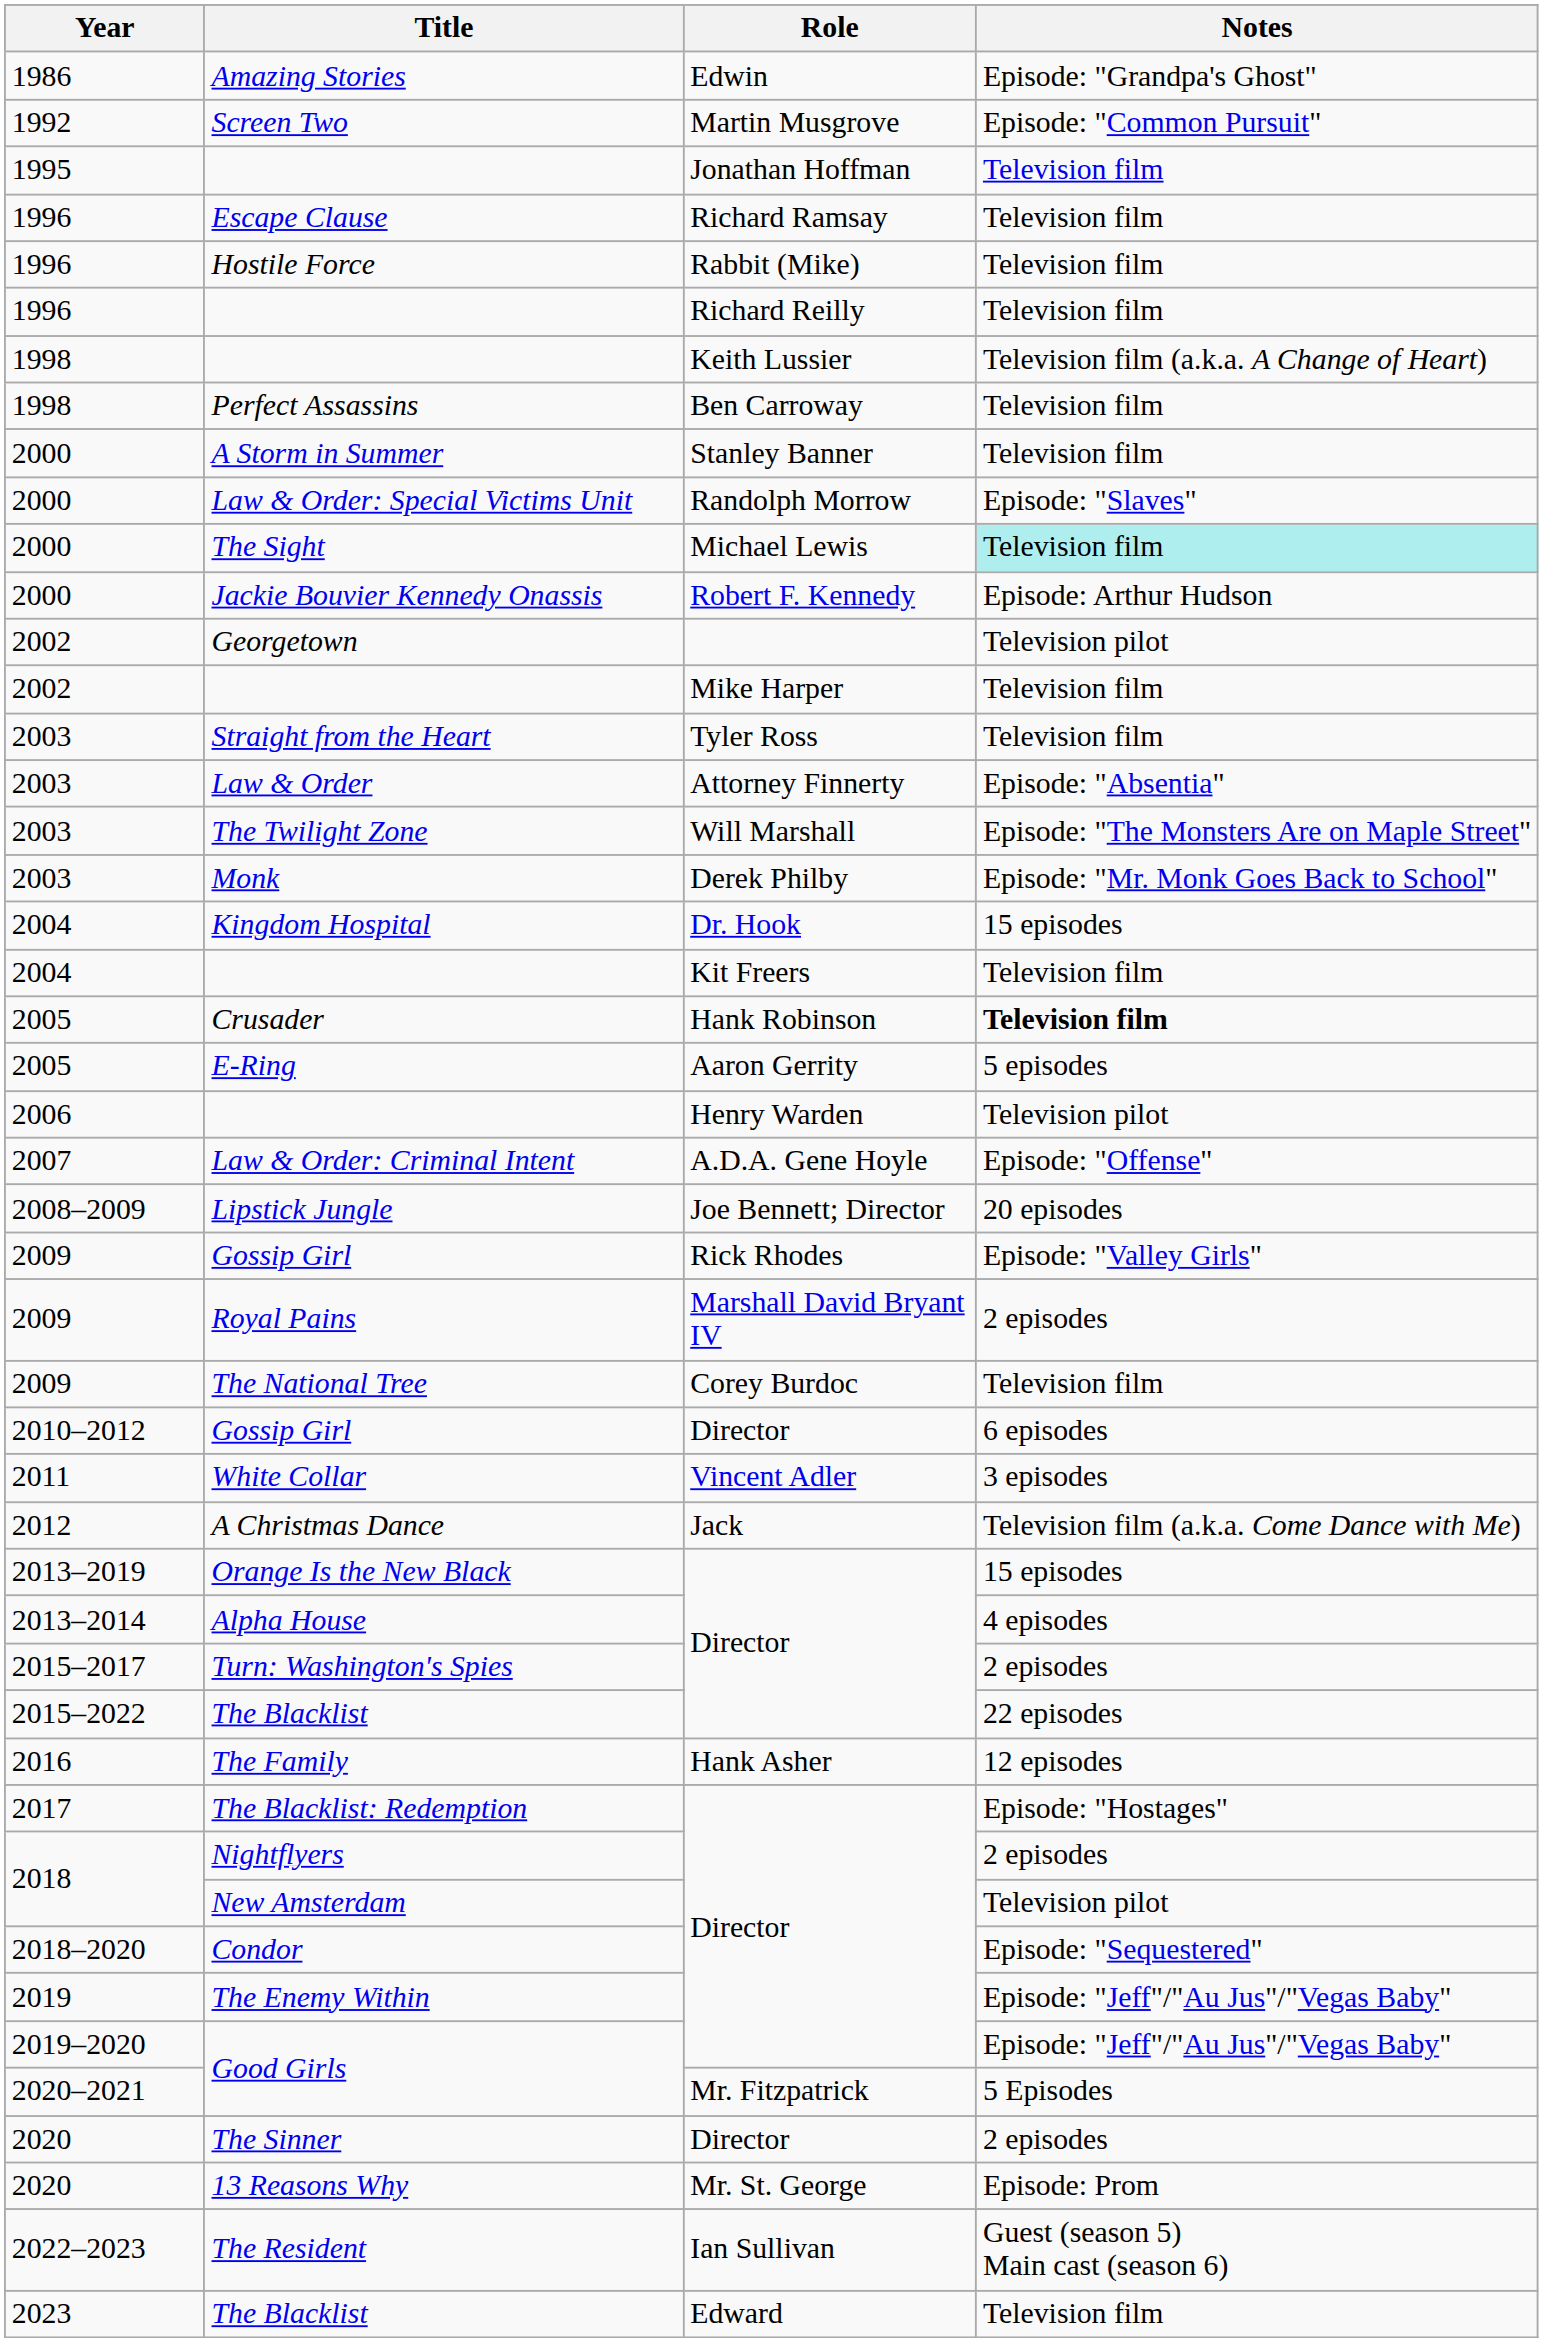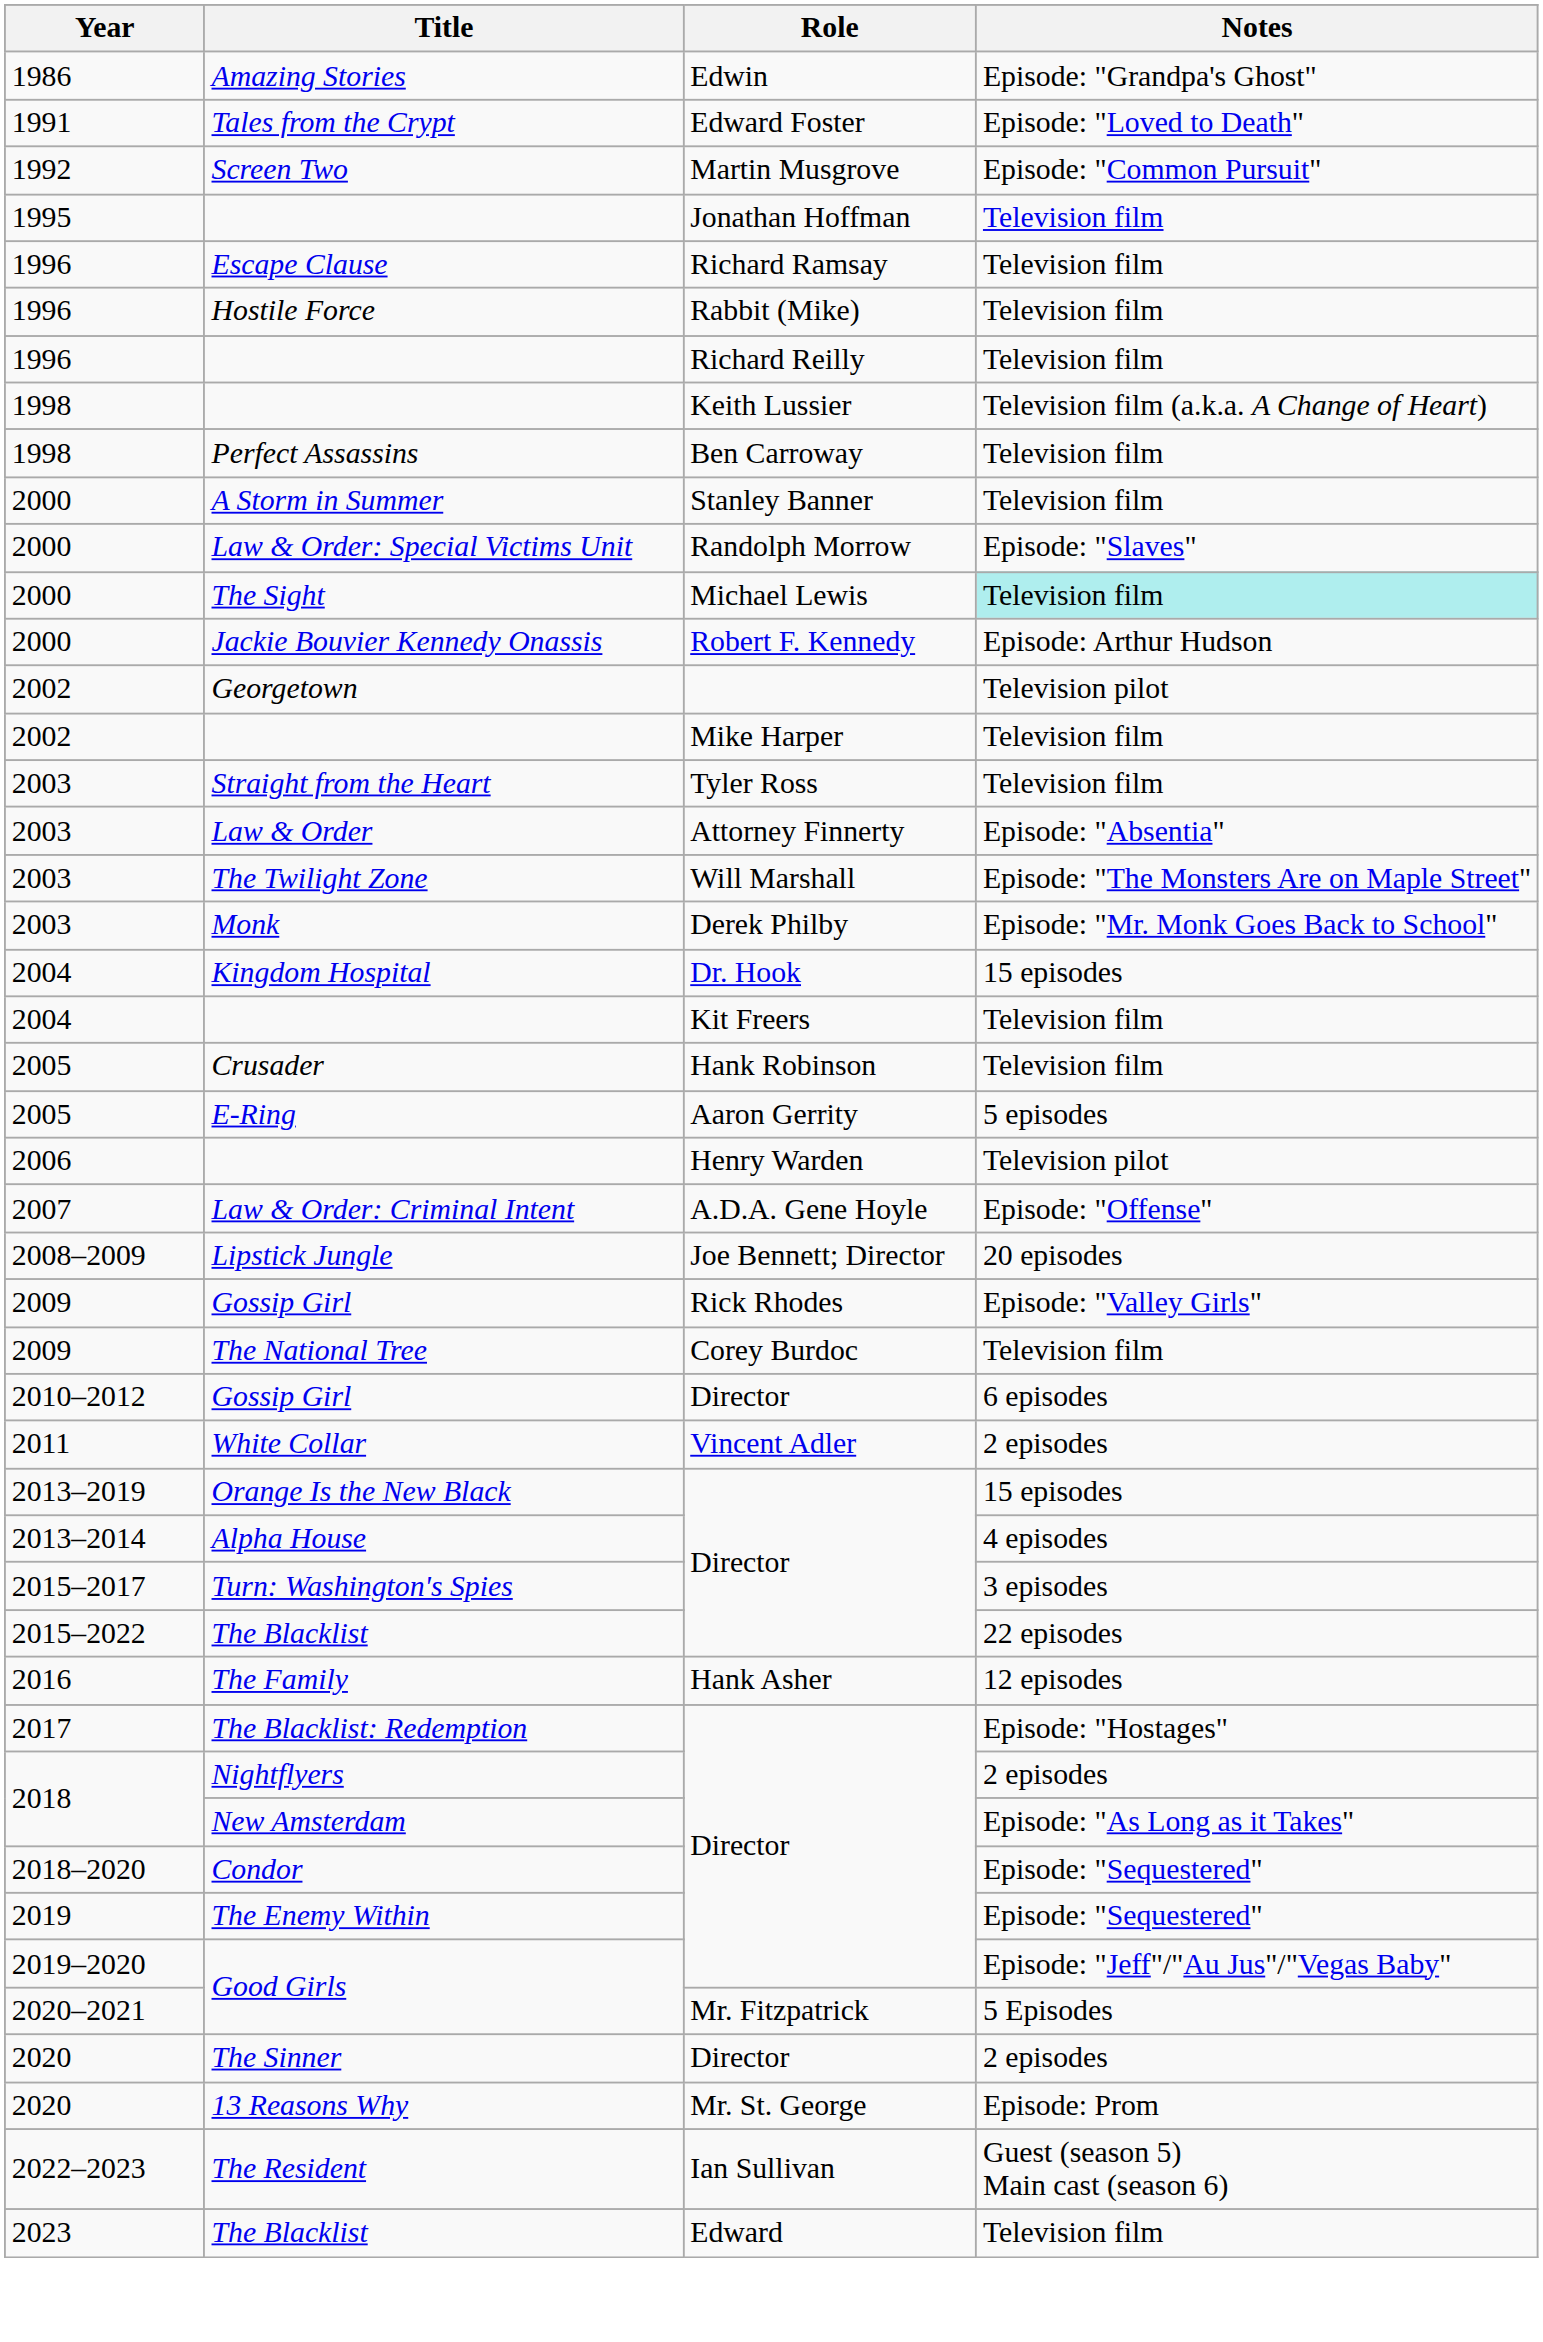+ row: 1991 | Tales from the Crypt | Edward Foster | Episode: "Loved to Death"
Crusader | Notes: bold -> normal
- row: 2009 | Royal Pains | Marshall David Bryant IV | 2 episodes
White Collar | Notes: 3 episodes -> 2 episodes
- row: 2012 | A Christmas Dance | Jack | Television film (a.k.a. Come Dance with Me)
Turn: Washington's Spies | Notes: 2 episodes -> 3 episodes
New Amsterdam | Notes: Television pilot -> Episode: "As Long as it Takes"
The Enemy Within | Notes: Episode: "Jeff"/"Au Jus"/"Vegas Baby" -> Episode: "Sequestered"
